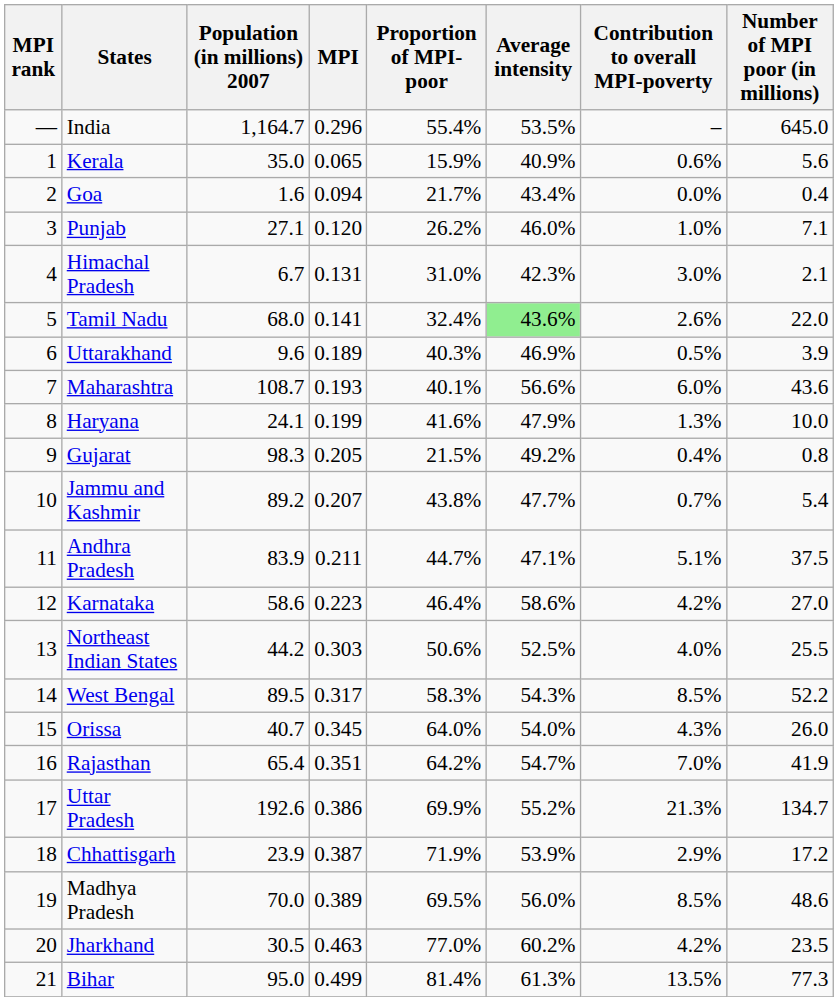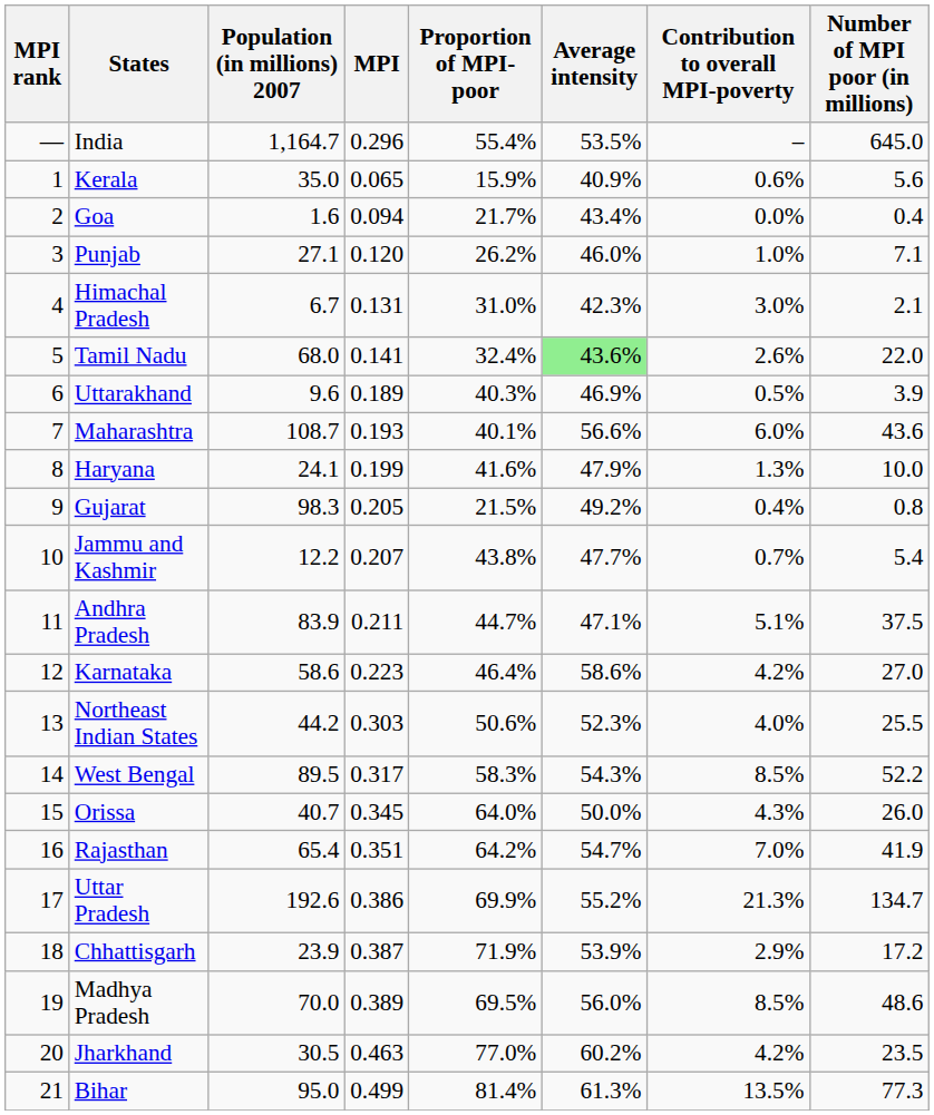Jammu and Kashmir | Population (in millions) 2007: 89.2 -> 12.2
Northeast Indian States | Average intensity: 52.5% -> 52.3%
Orissa | Average intensity: 54.0% -> 50.0%
